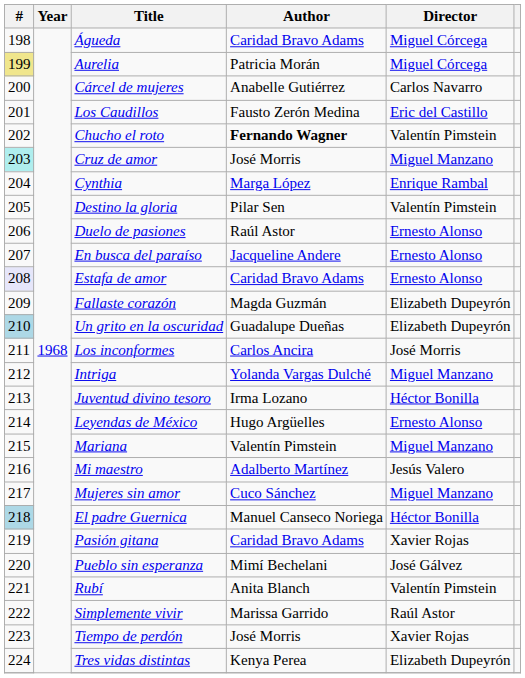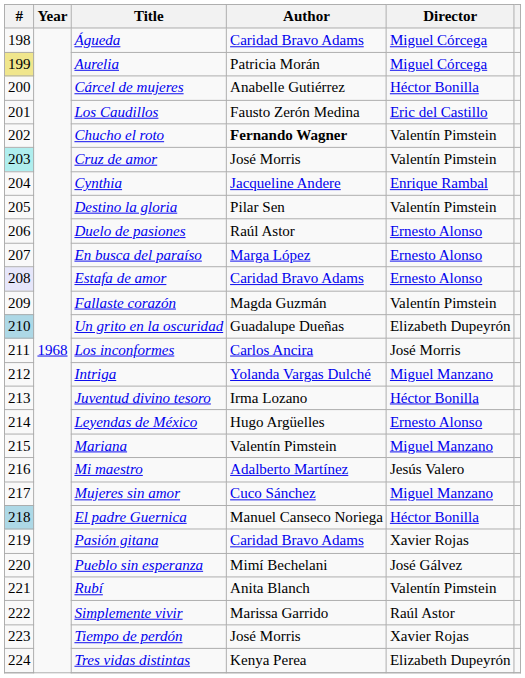Cárcel de mujeres | Director: Carlos Navarro -> Héctor Bonilla
Cruz de amor | Director: Miguel Manzano -> Valentín Pimstein
Cynthia | Author: Marga López -> Jacqueline Andere
En busca del paraíso | Author: Jacqueline Andere -> Marga López
Fallaste corazón | Director: Elizabeth Dupeyrón -> Valentín Pimstein
